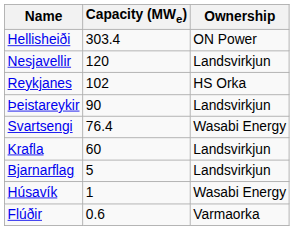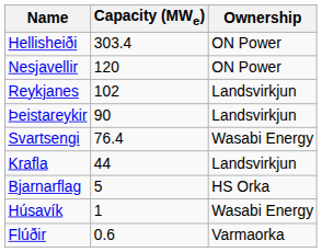Nesjavellir | Ownership: Landsvirkjun -> ON Power
Reykjanes | Ownership: HS Orka -> Landsvirkjun
Krafla | Capacity (MWe): 60 -> 44
Bjarnarflag | Ownership: Landsvirkjun -> HS Orka
